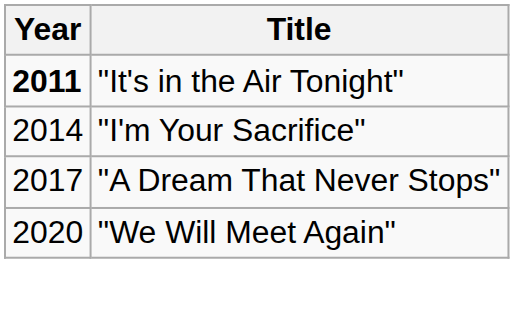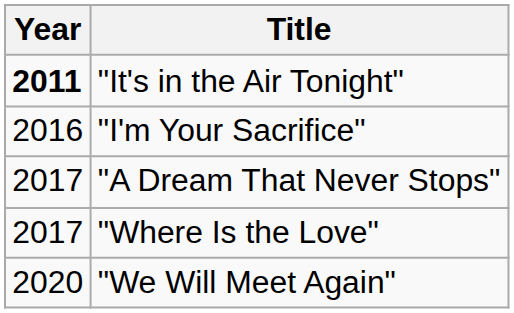"I'm Your Sacrifice" | Year: 2014 -> 2016
+ row: 2017 | "Where Is the Love"
